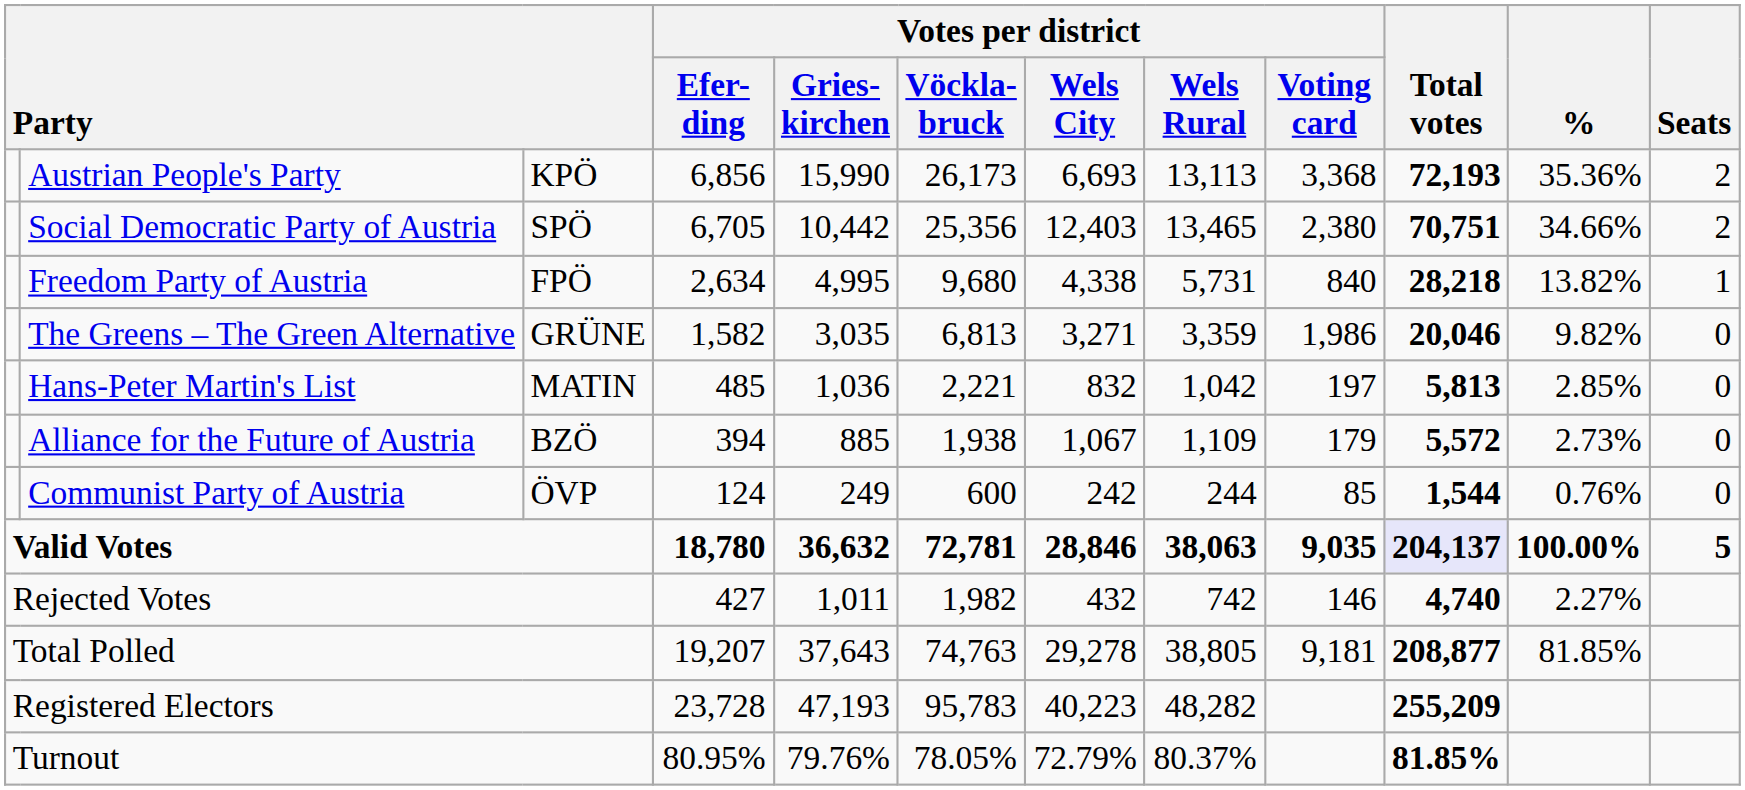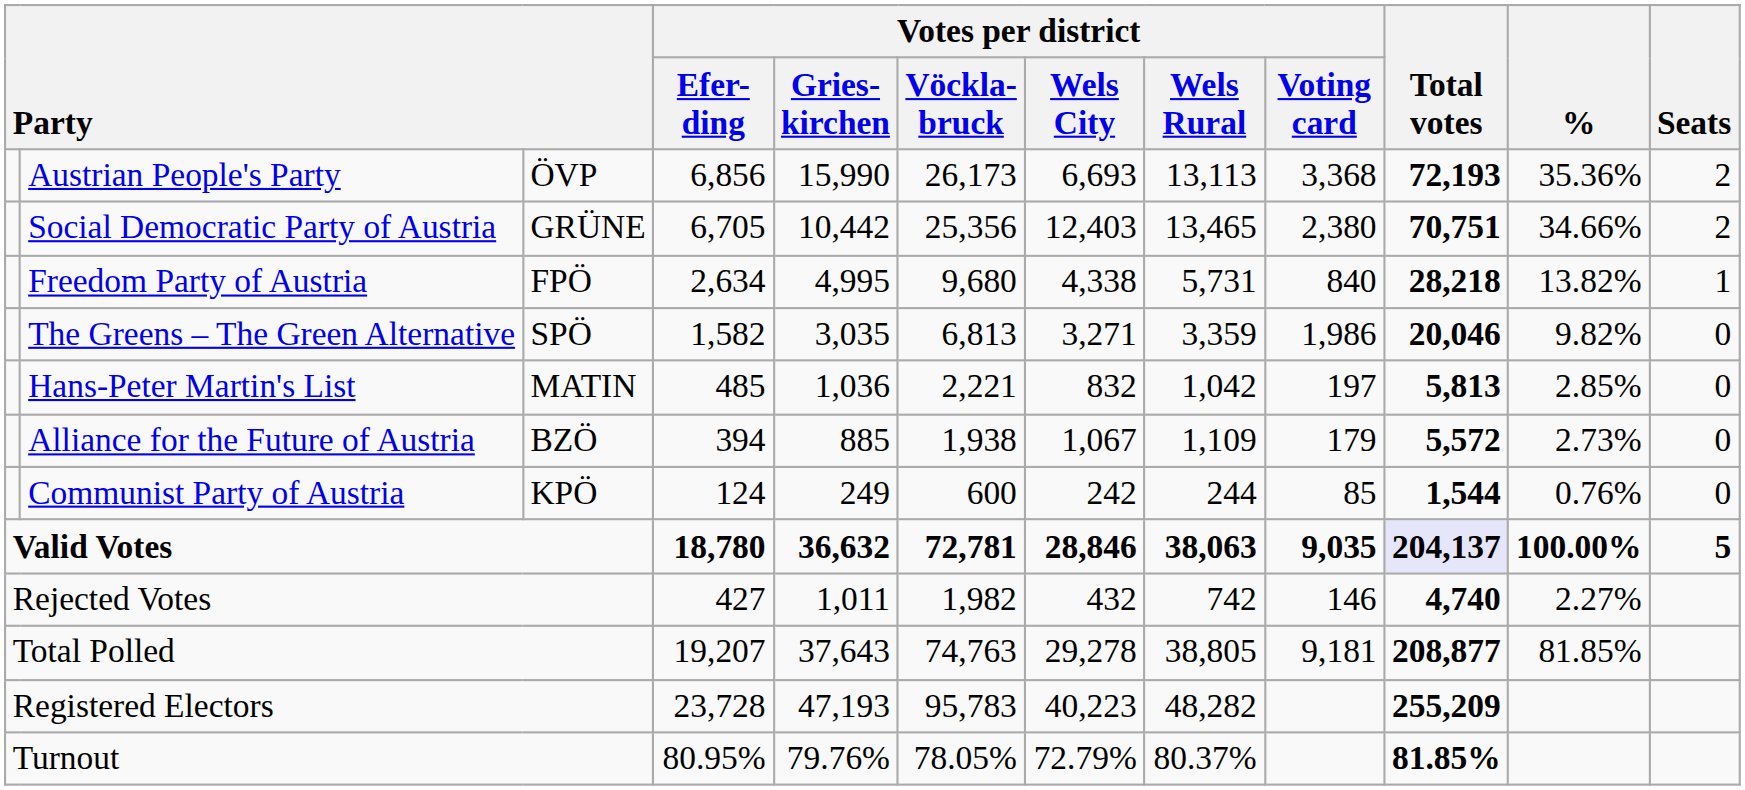Austrian People's Party | column 3: KPÖ -> ÖVP
Social Democratic Party of Austria | column 3: SPÖ -> GRÜNE
The Greens – The Green Alternative | column 3: GRÜNE -> SPÖ
Communist Party of Austria | column 3: ÖVP -> KPÖ
